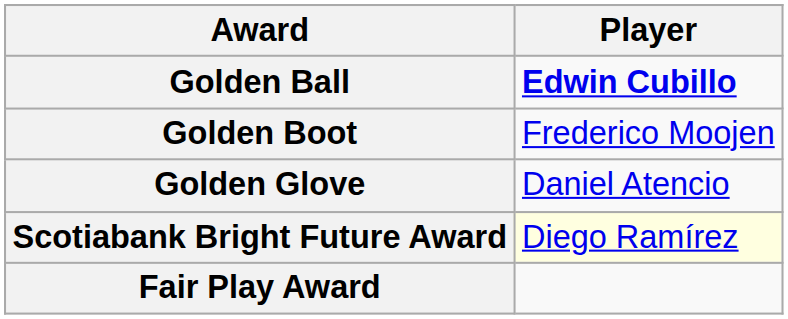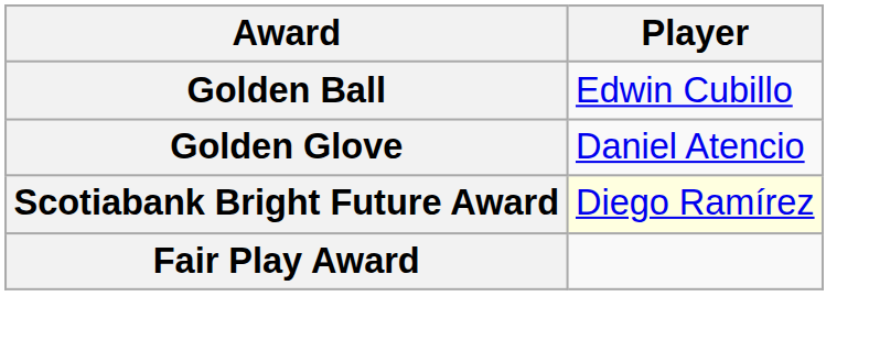Golden Ball | Player: bold -> normal
- row: Golden Boot | Frederico Moojen
